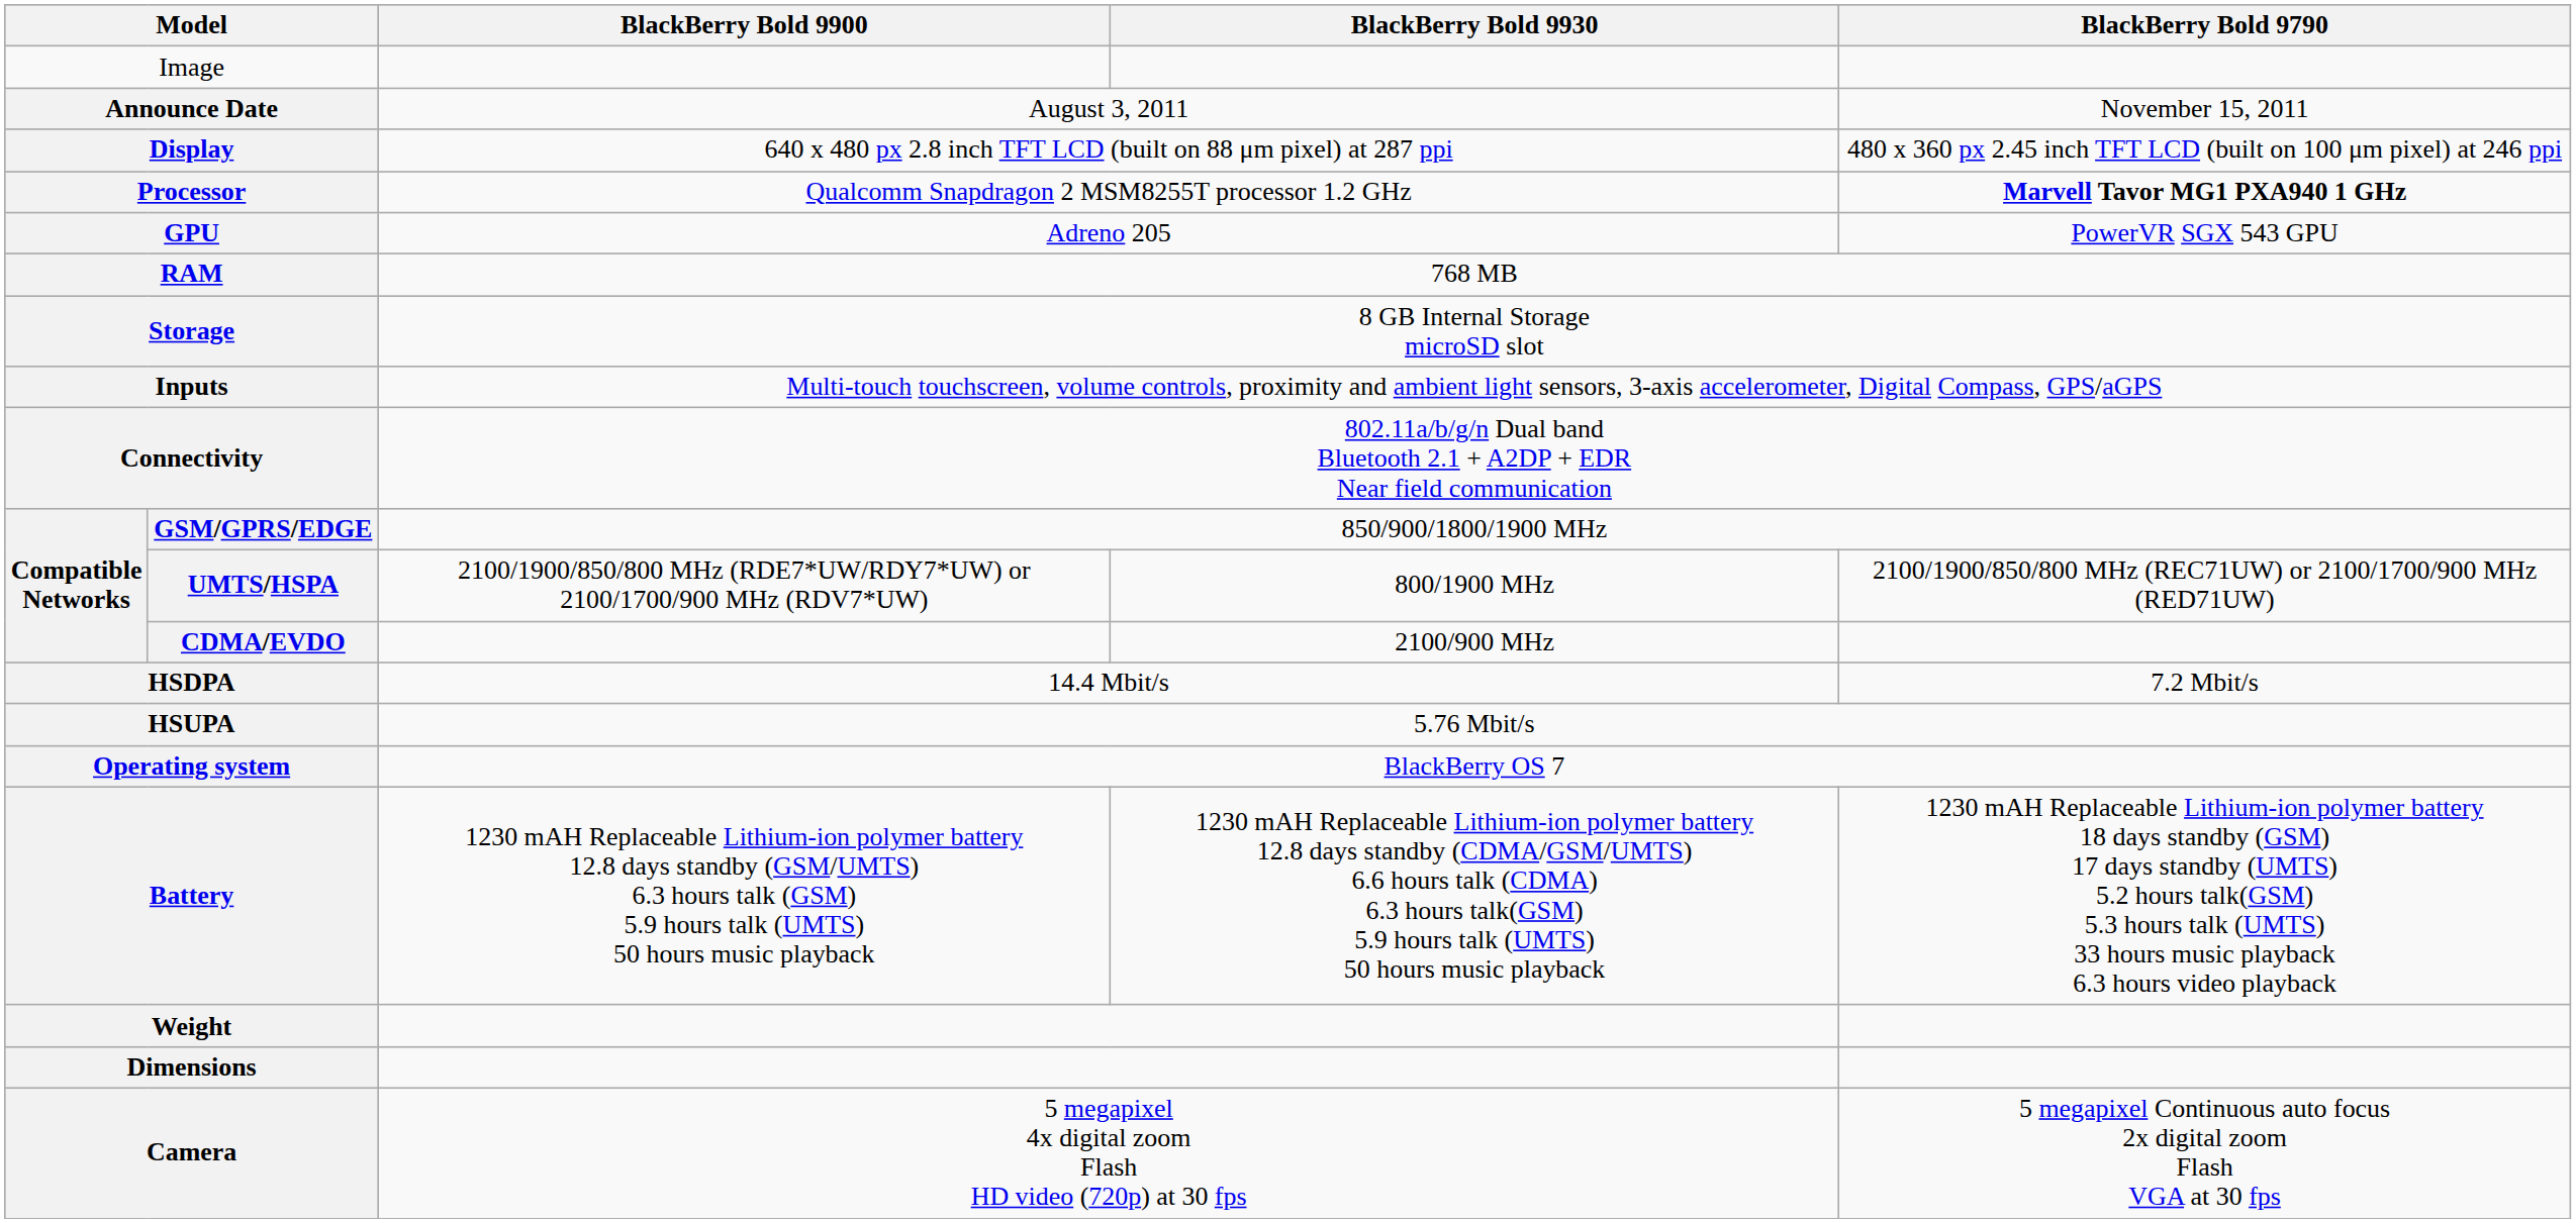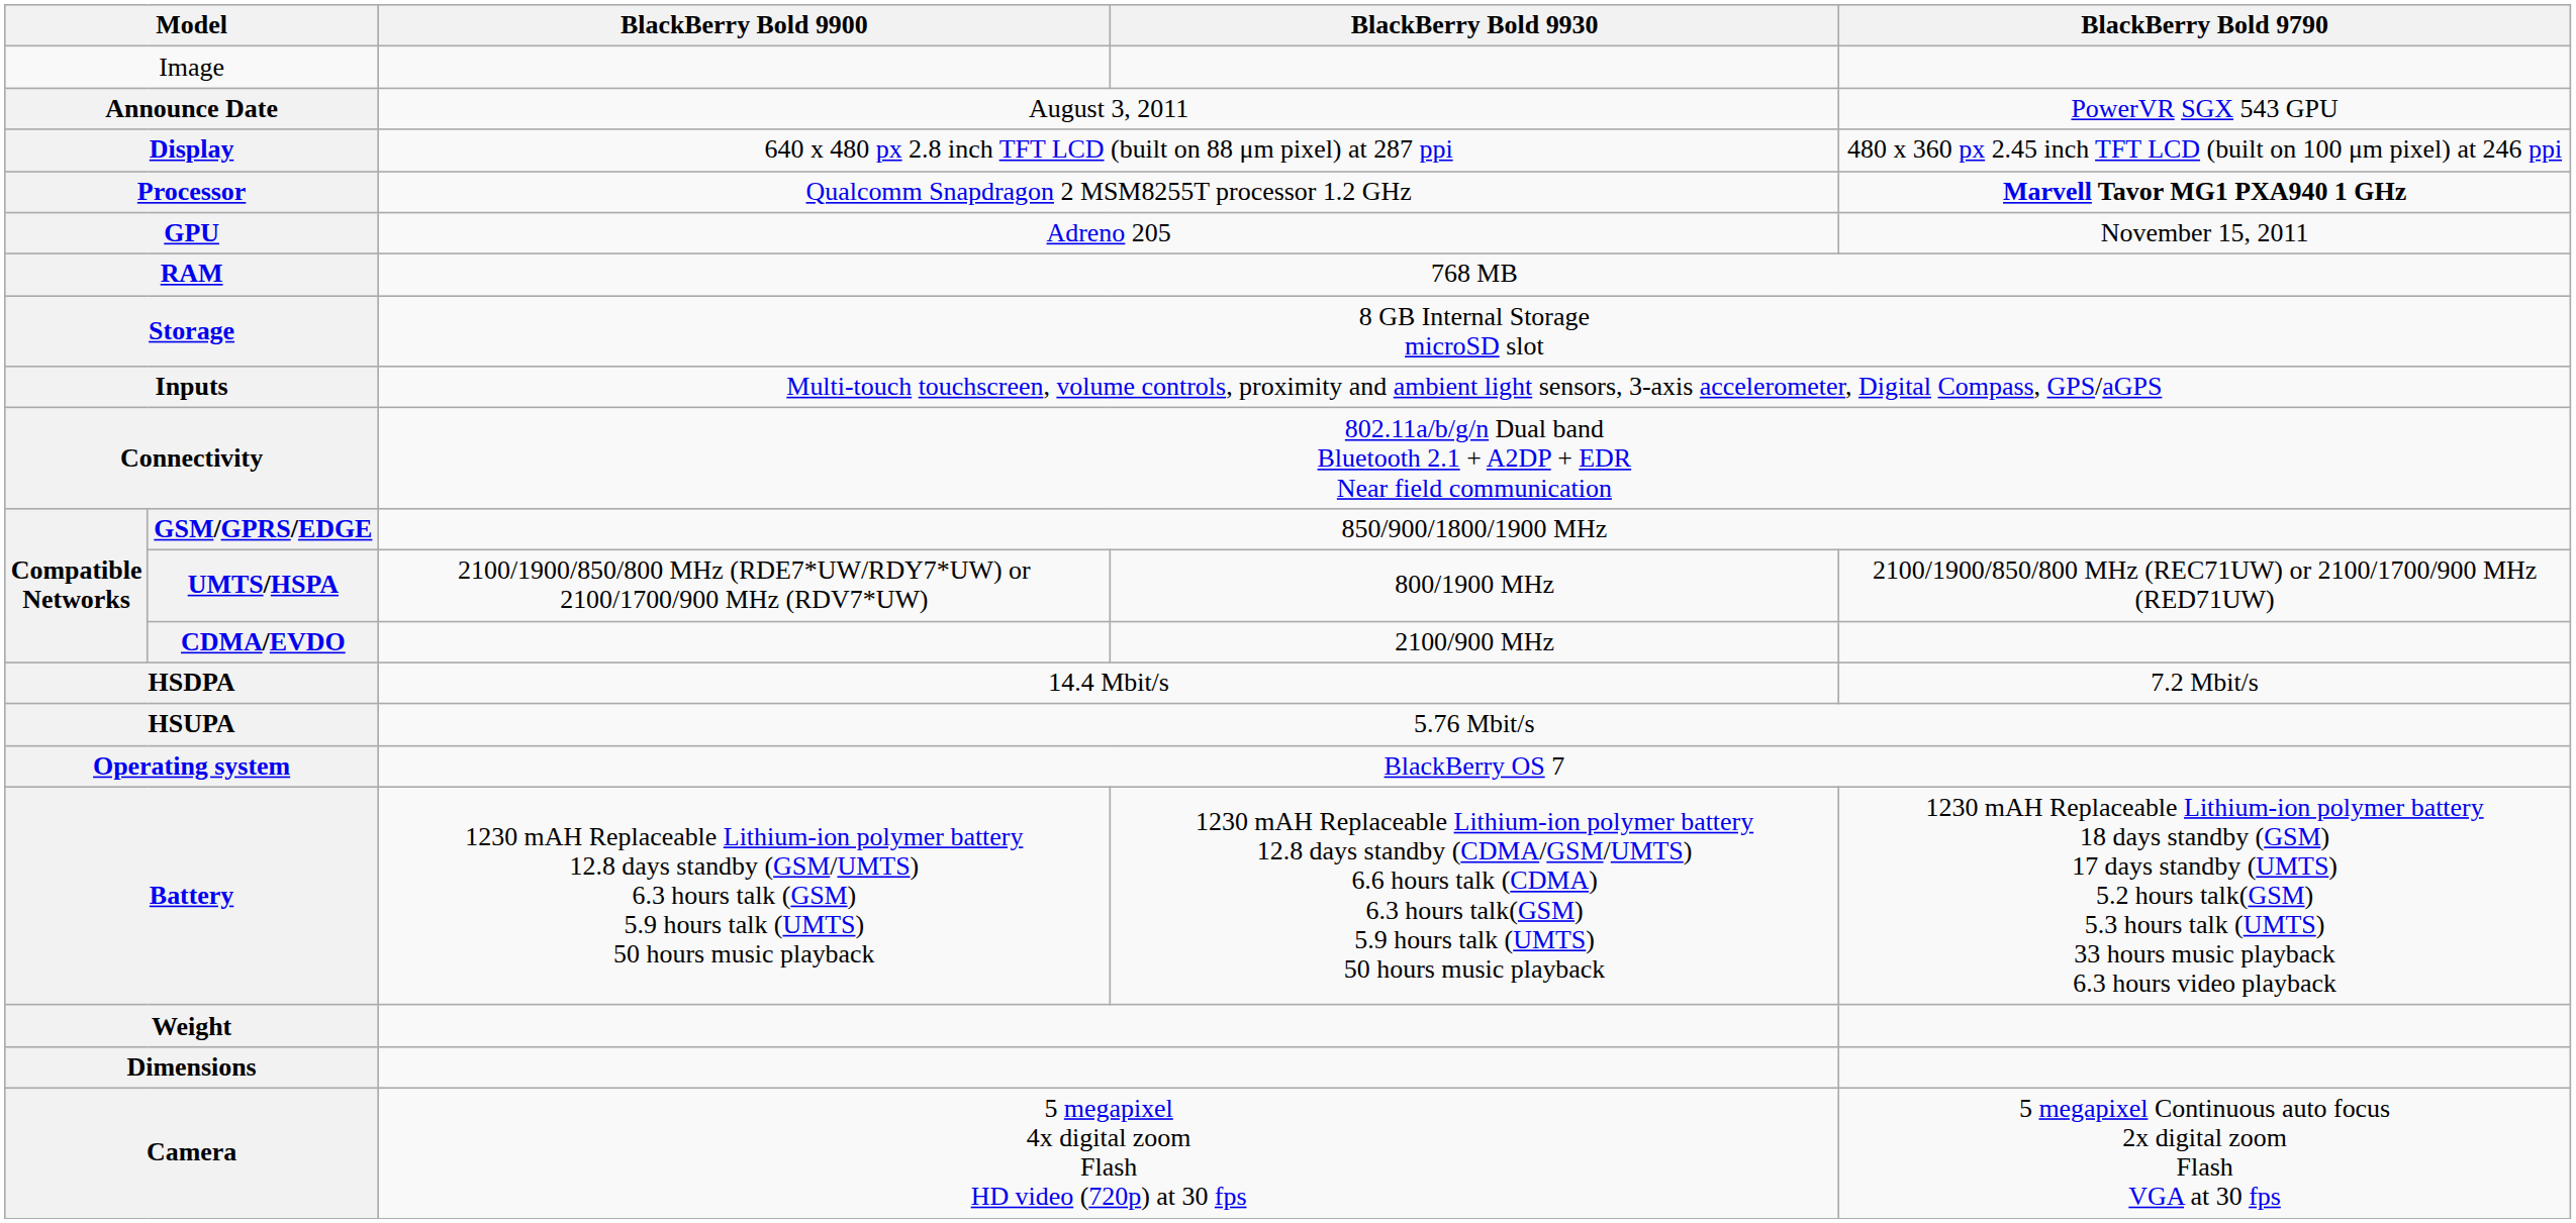Announce Date | BlackBerry Bold 9790: November 15, 2011 -> PowerVR SGX 543 GPU
GPU | BlackBerry Bold 9790: PowerVR SGX 543 GPU -> November 15, 2011
